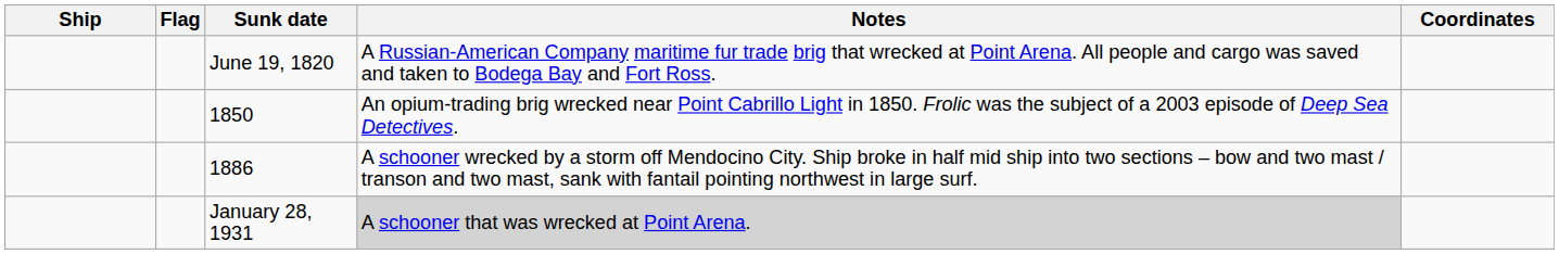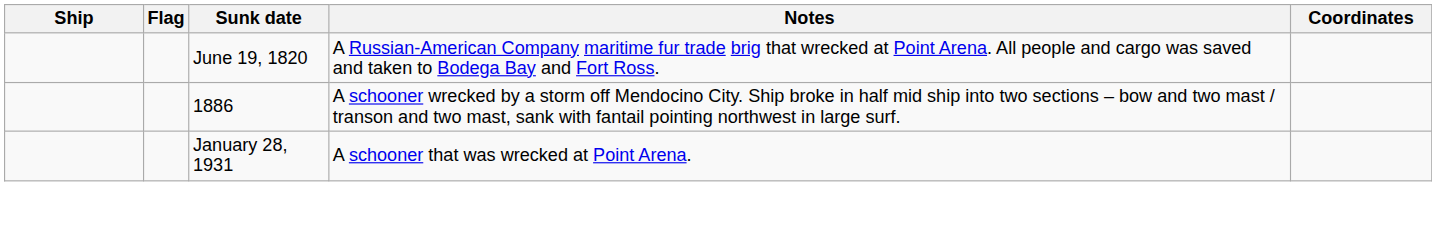- row: 1850 | An opium-trading brig wrecked near Point Cabrillo Light in 1850. Frolic was the subject of a 2003 episode of Deep Sea Detectives.
January 28, 1931 | Notes: lightgrey background -> no background
